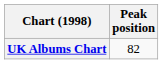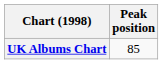UK Albums Chart | Peak position: 82 -> 85
